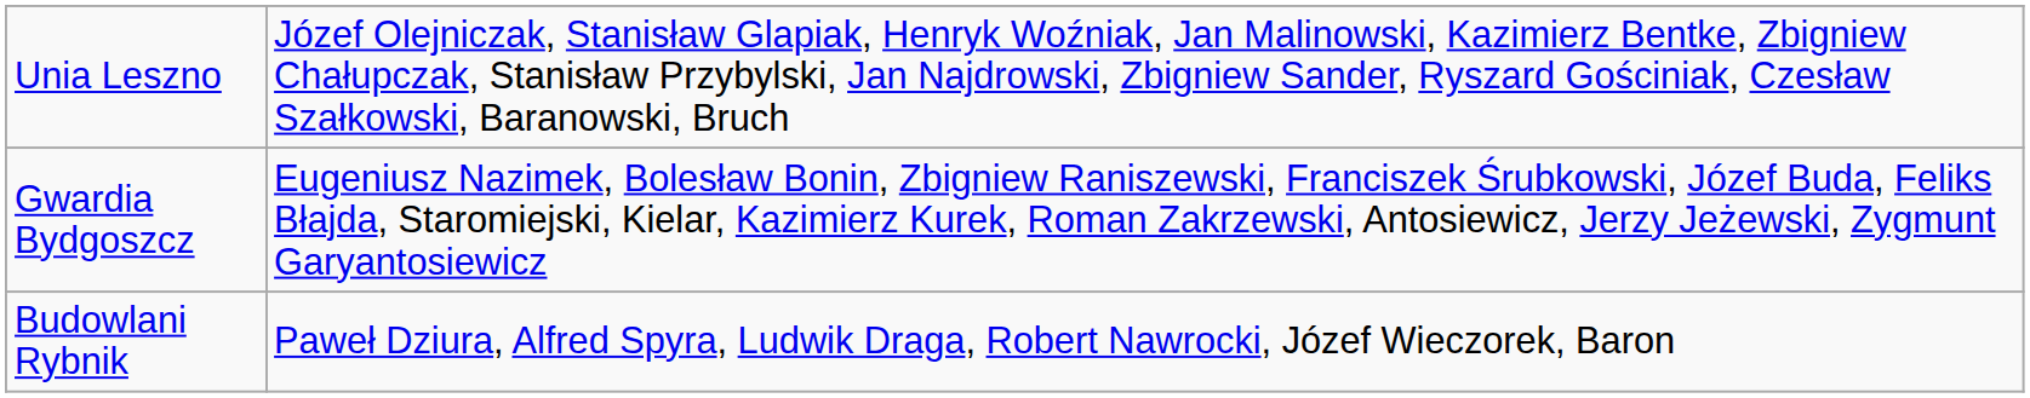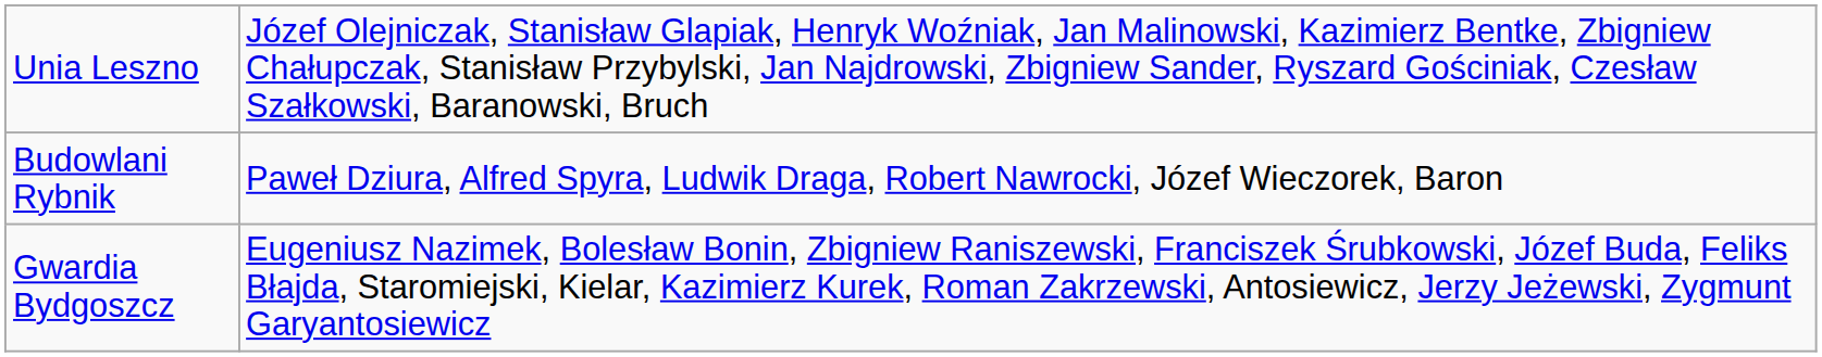rows swapped: Gwardia Bydgoszcz <-> Budowlani Rybnik
